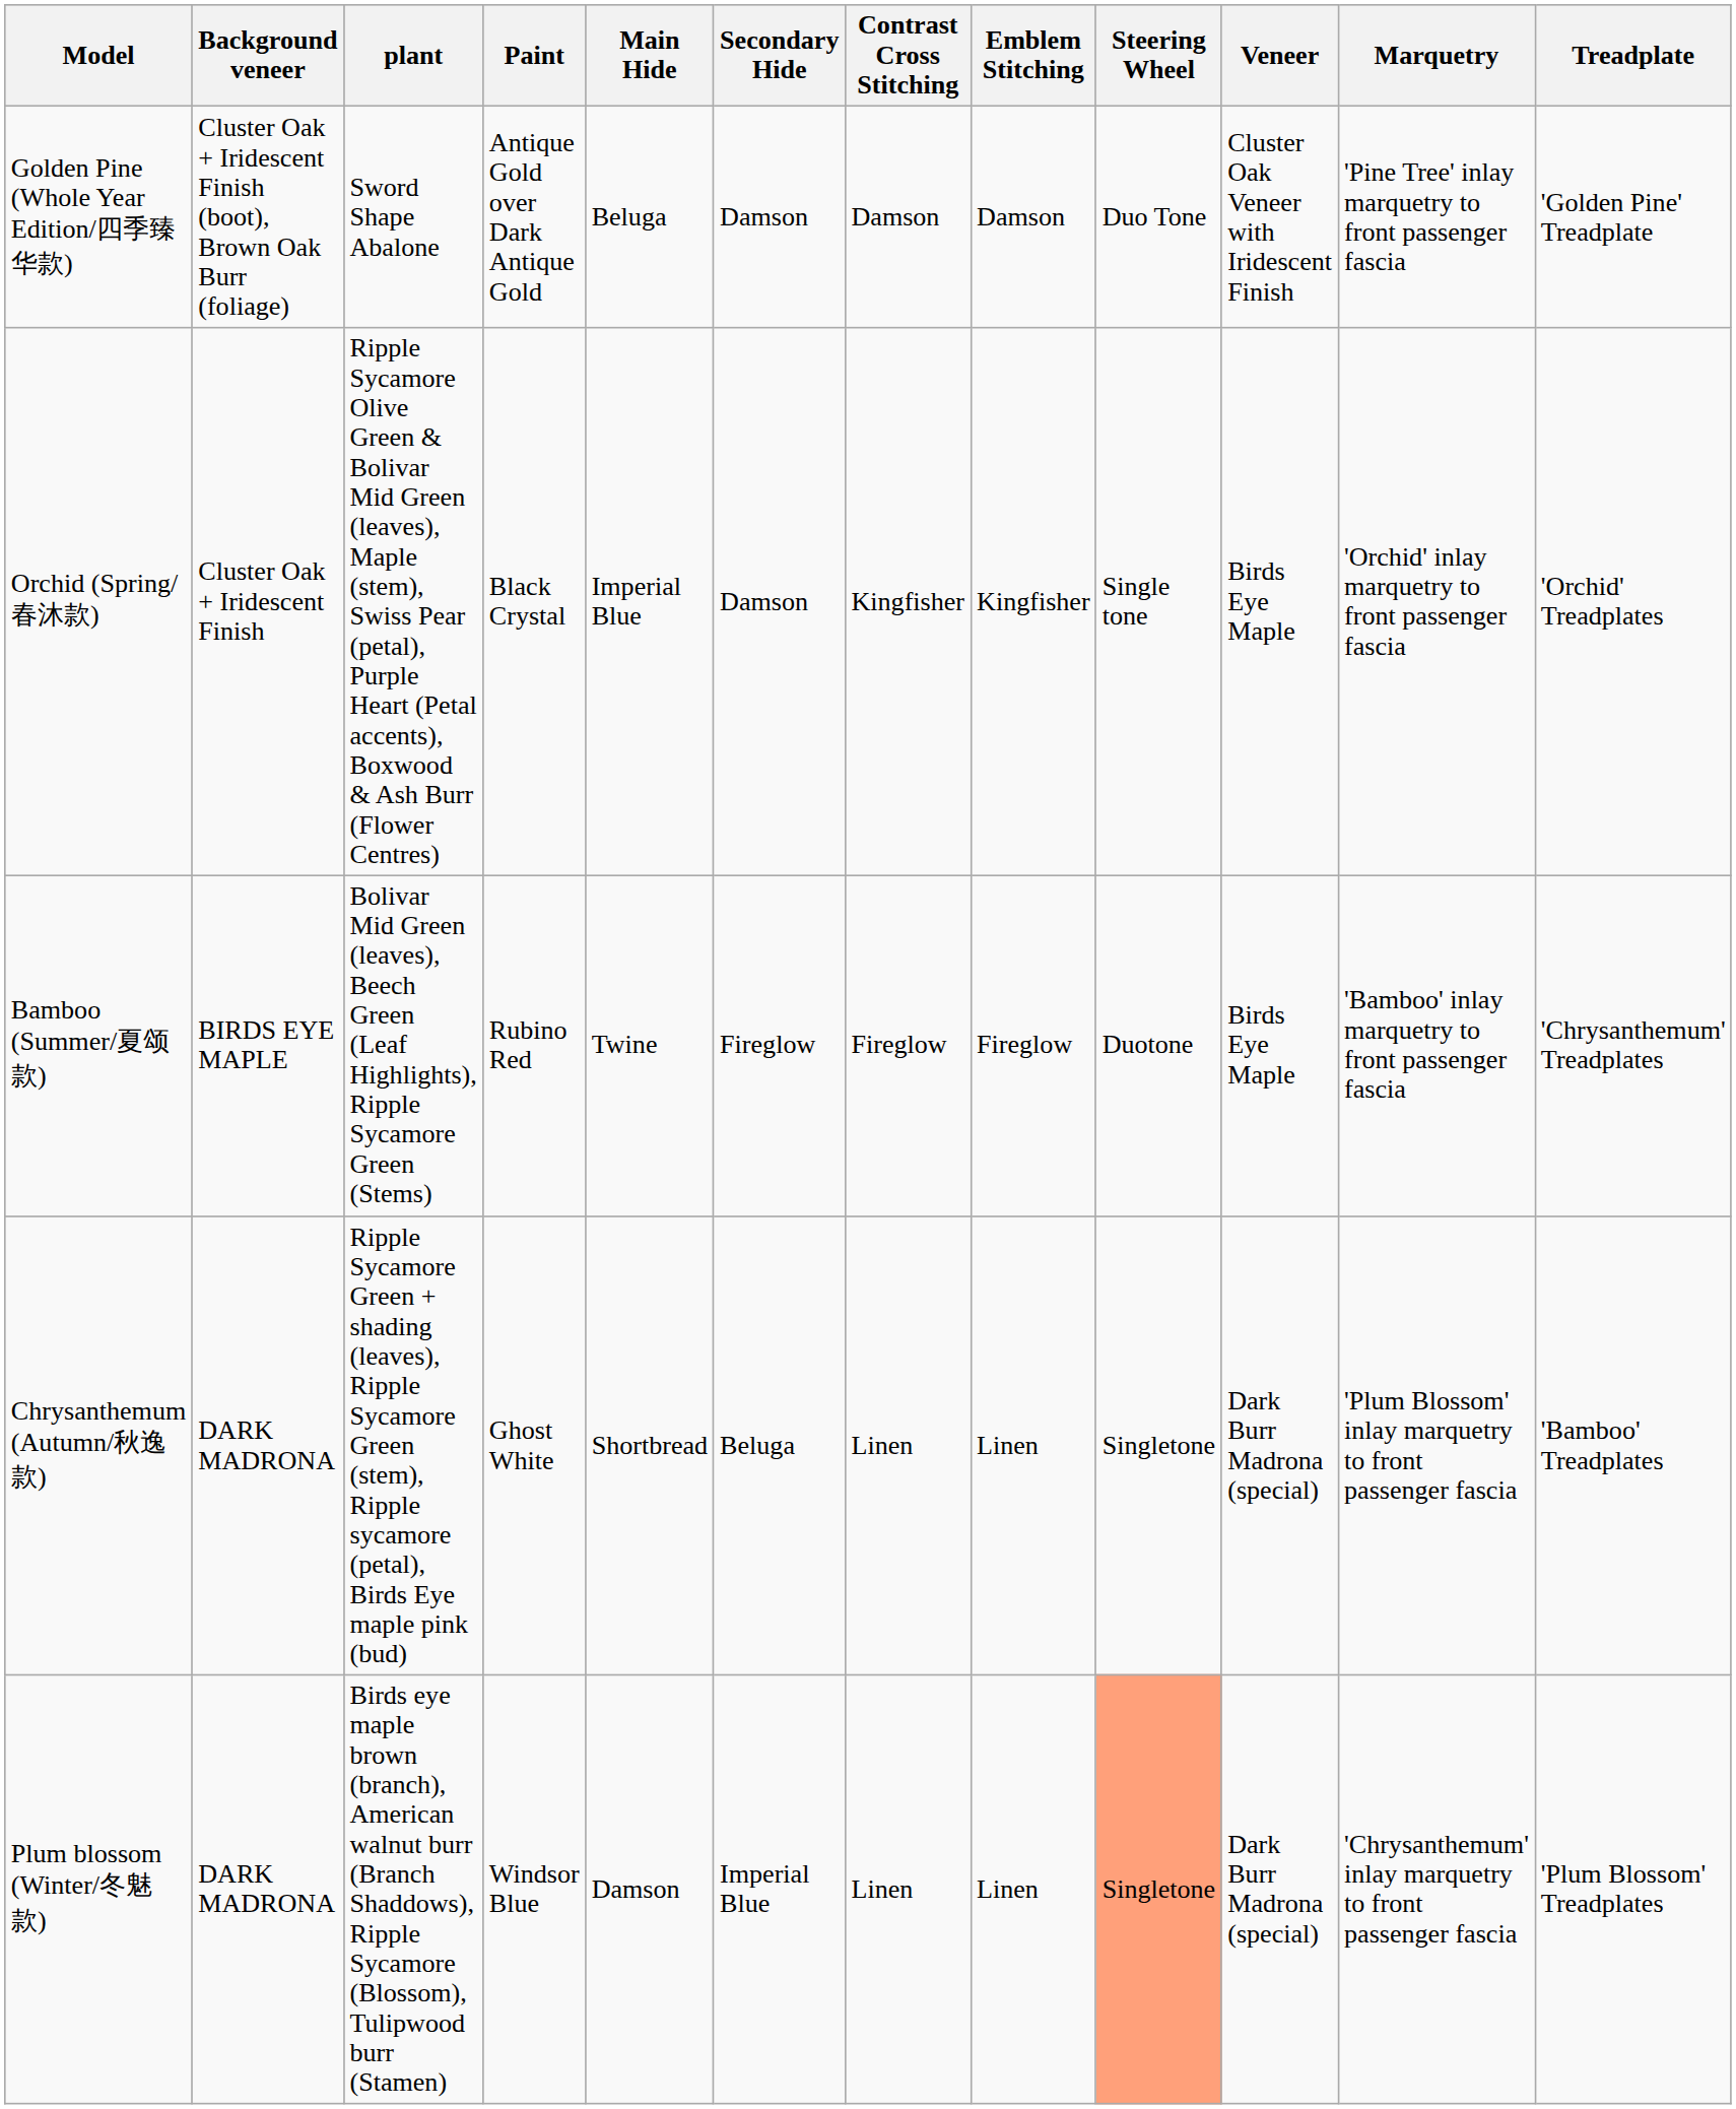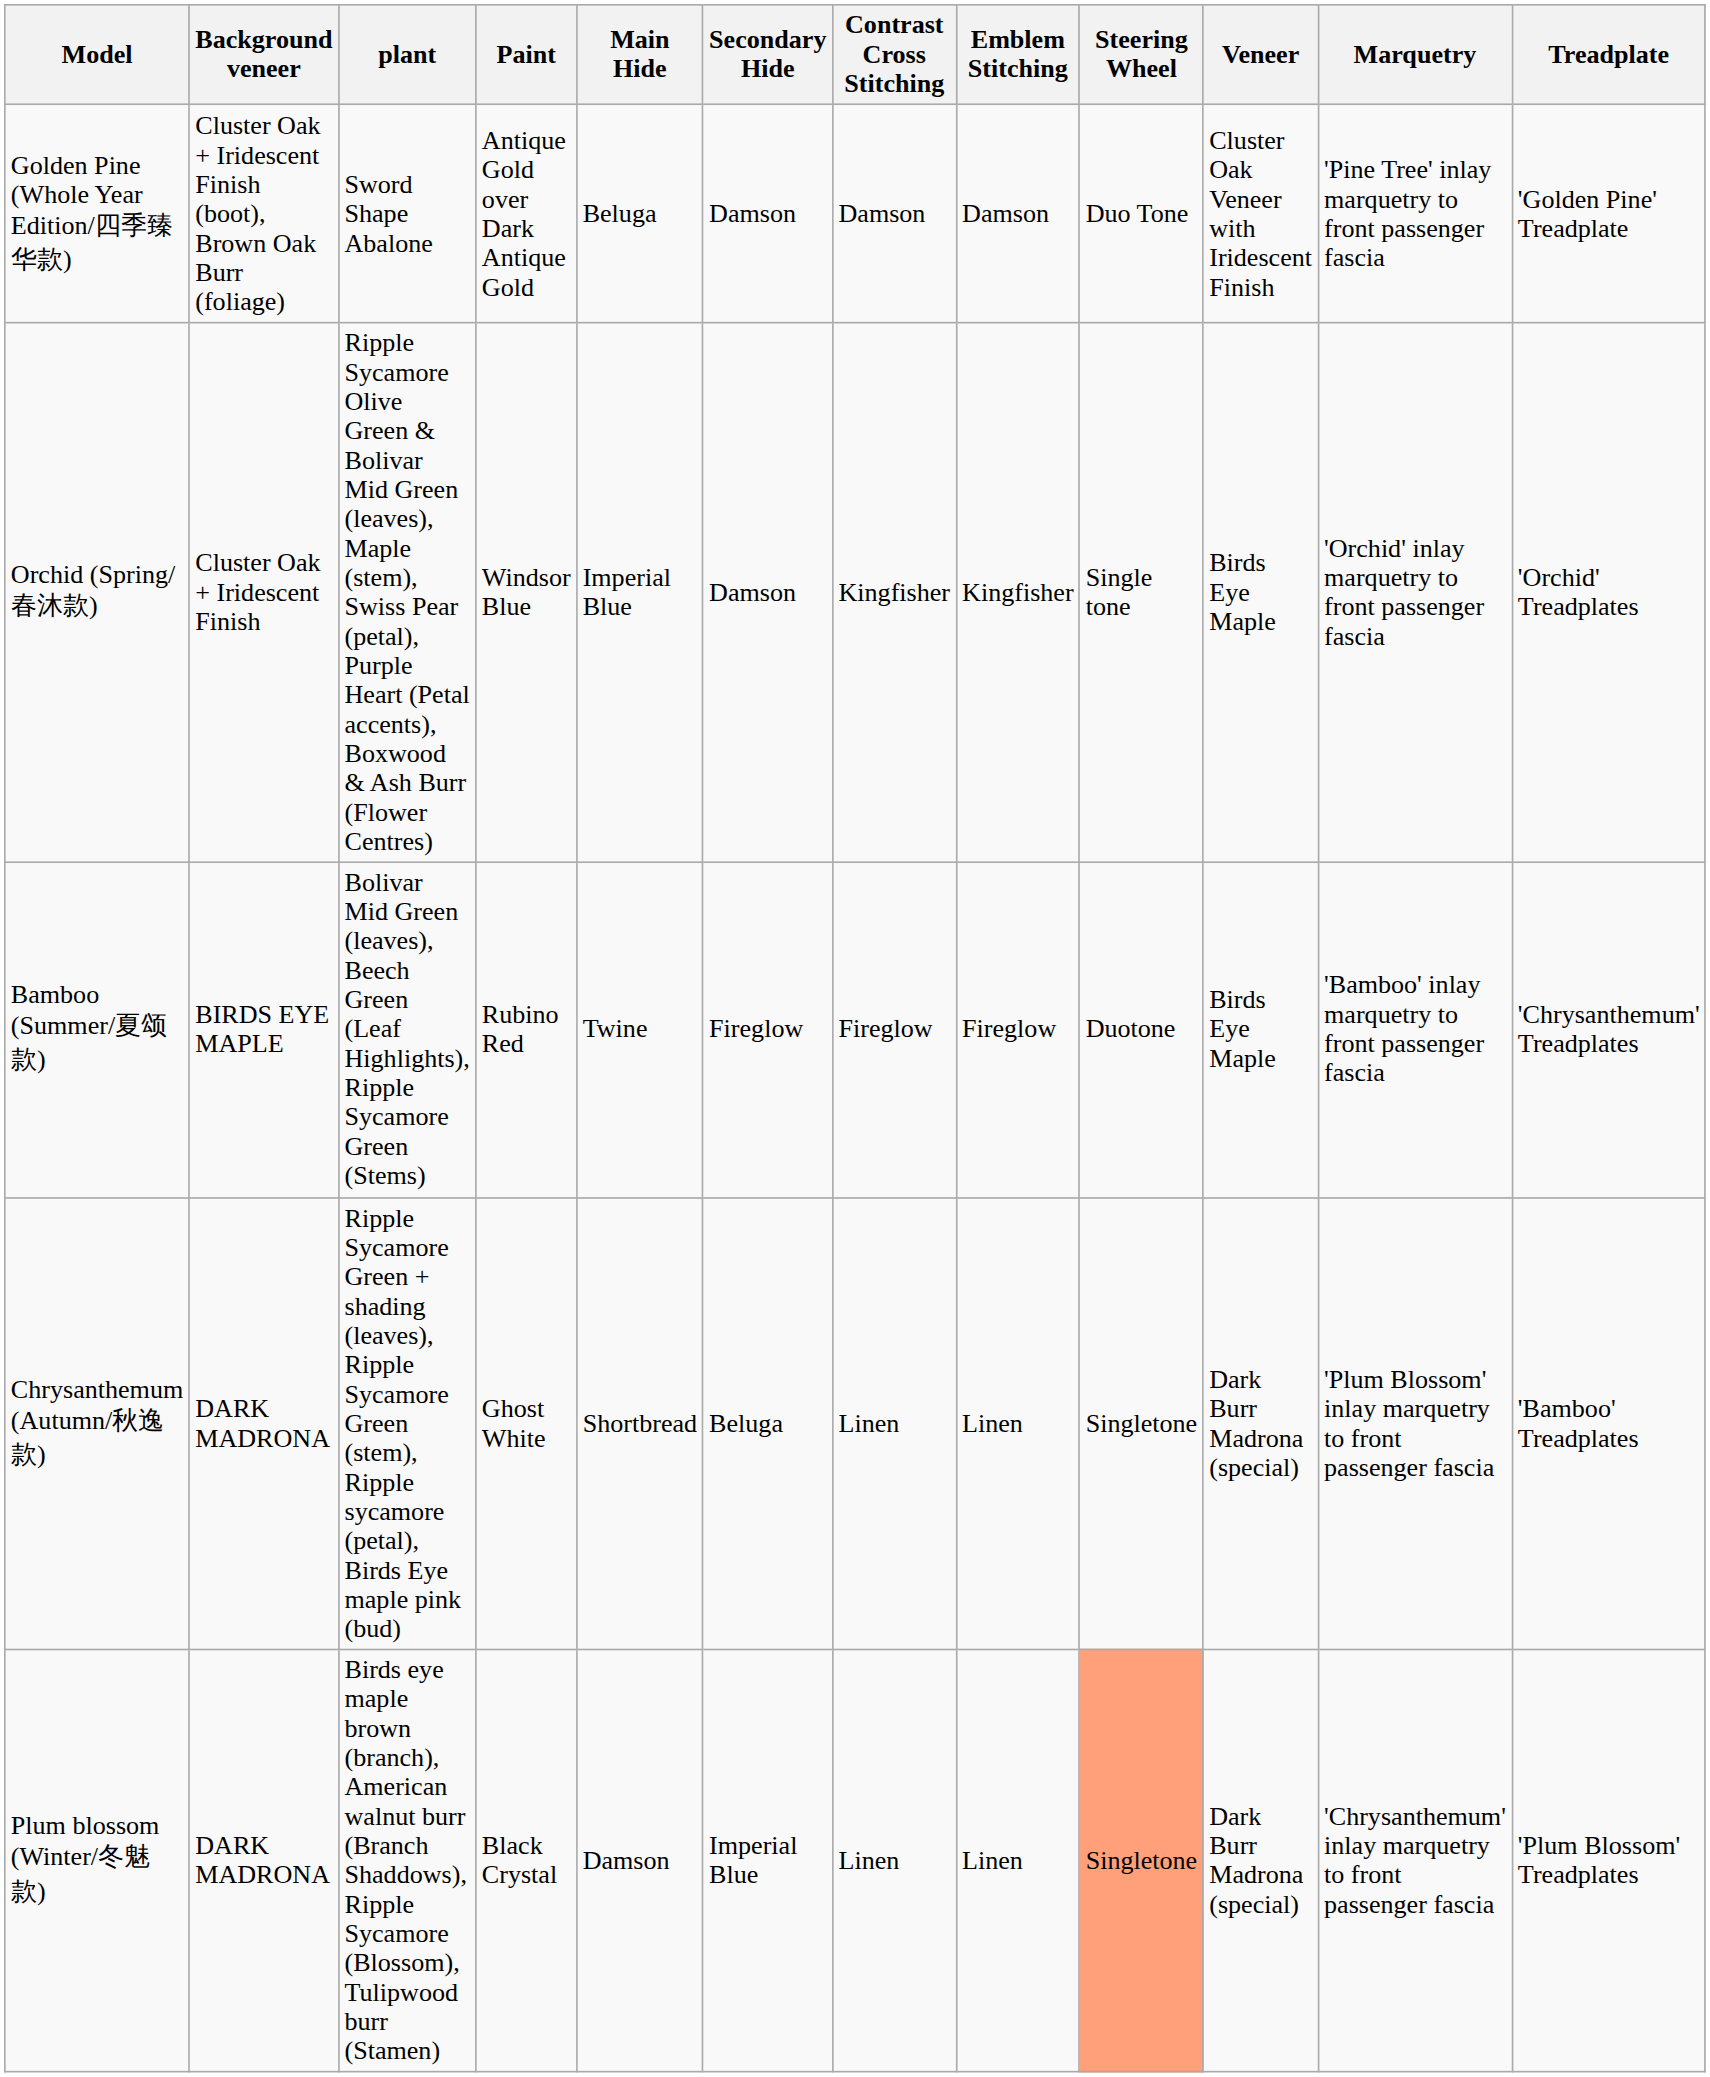Orchid (Spring/春沐款) | Paint: Black Crystal -> Windsor Blue
Plum blossom (Winter/冬魅款) | Paint: Windsor Blue -> Black Crystal
